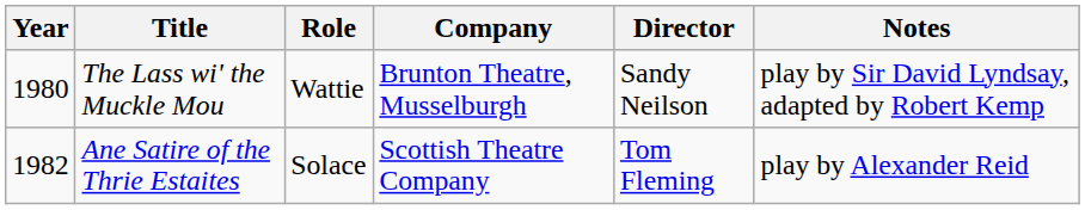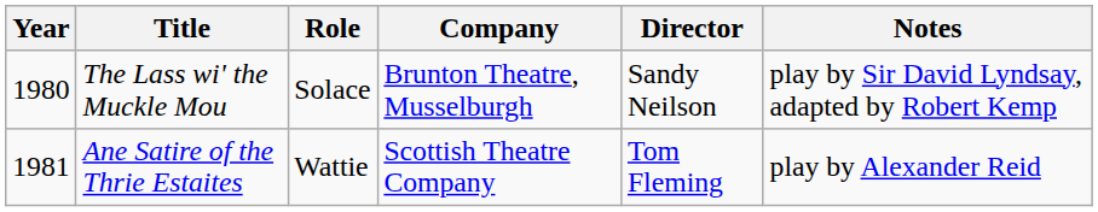The Lass wi' the Muckle Mou | Role: Wattie -> Solace
Ane Satire of the Thrie Estaites | Year: 1982 -> 1981
Ane Satire of the Thrie Estaites | Role: Solace -> Wattie
